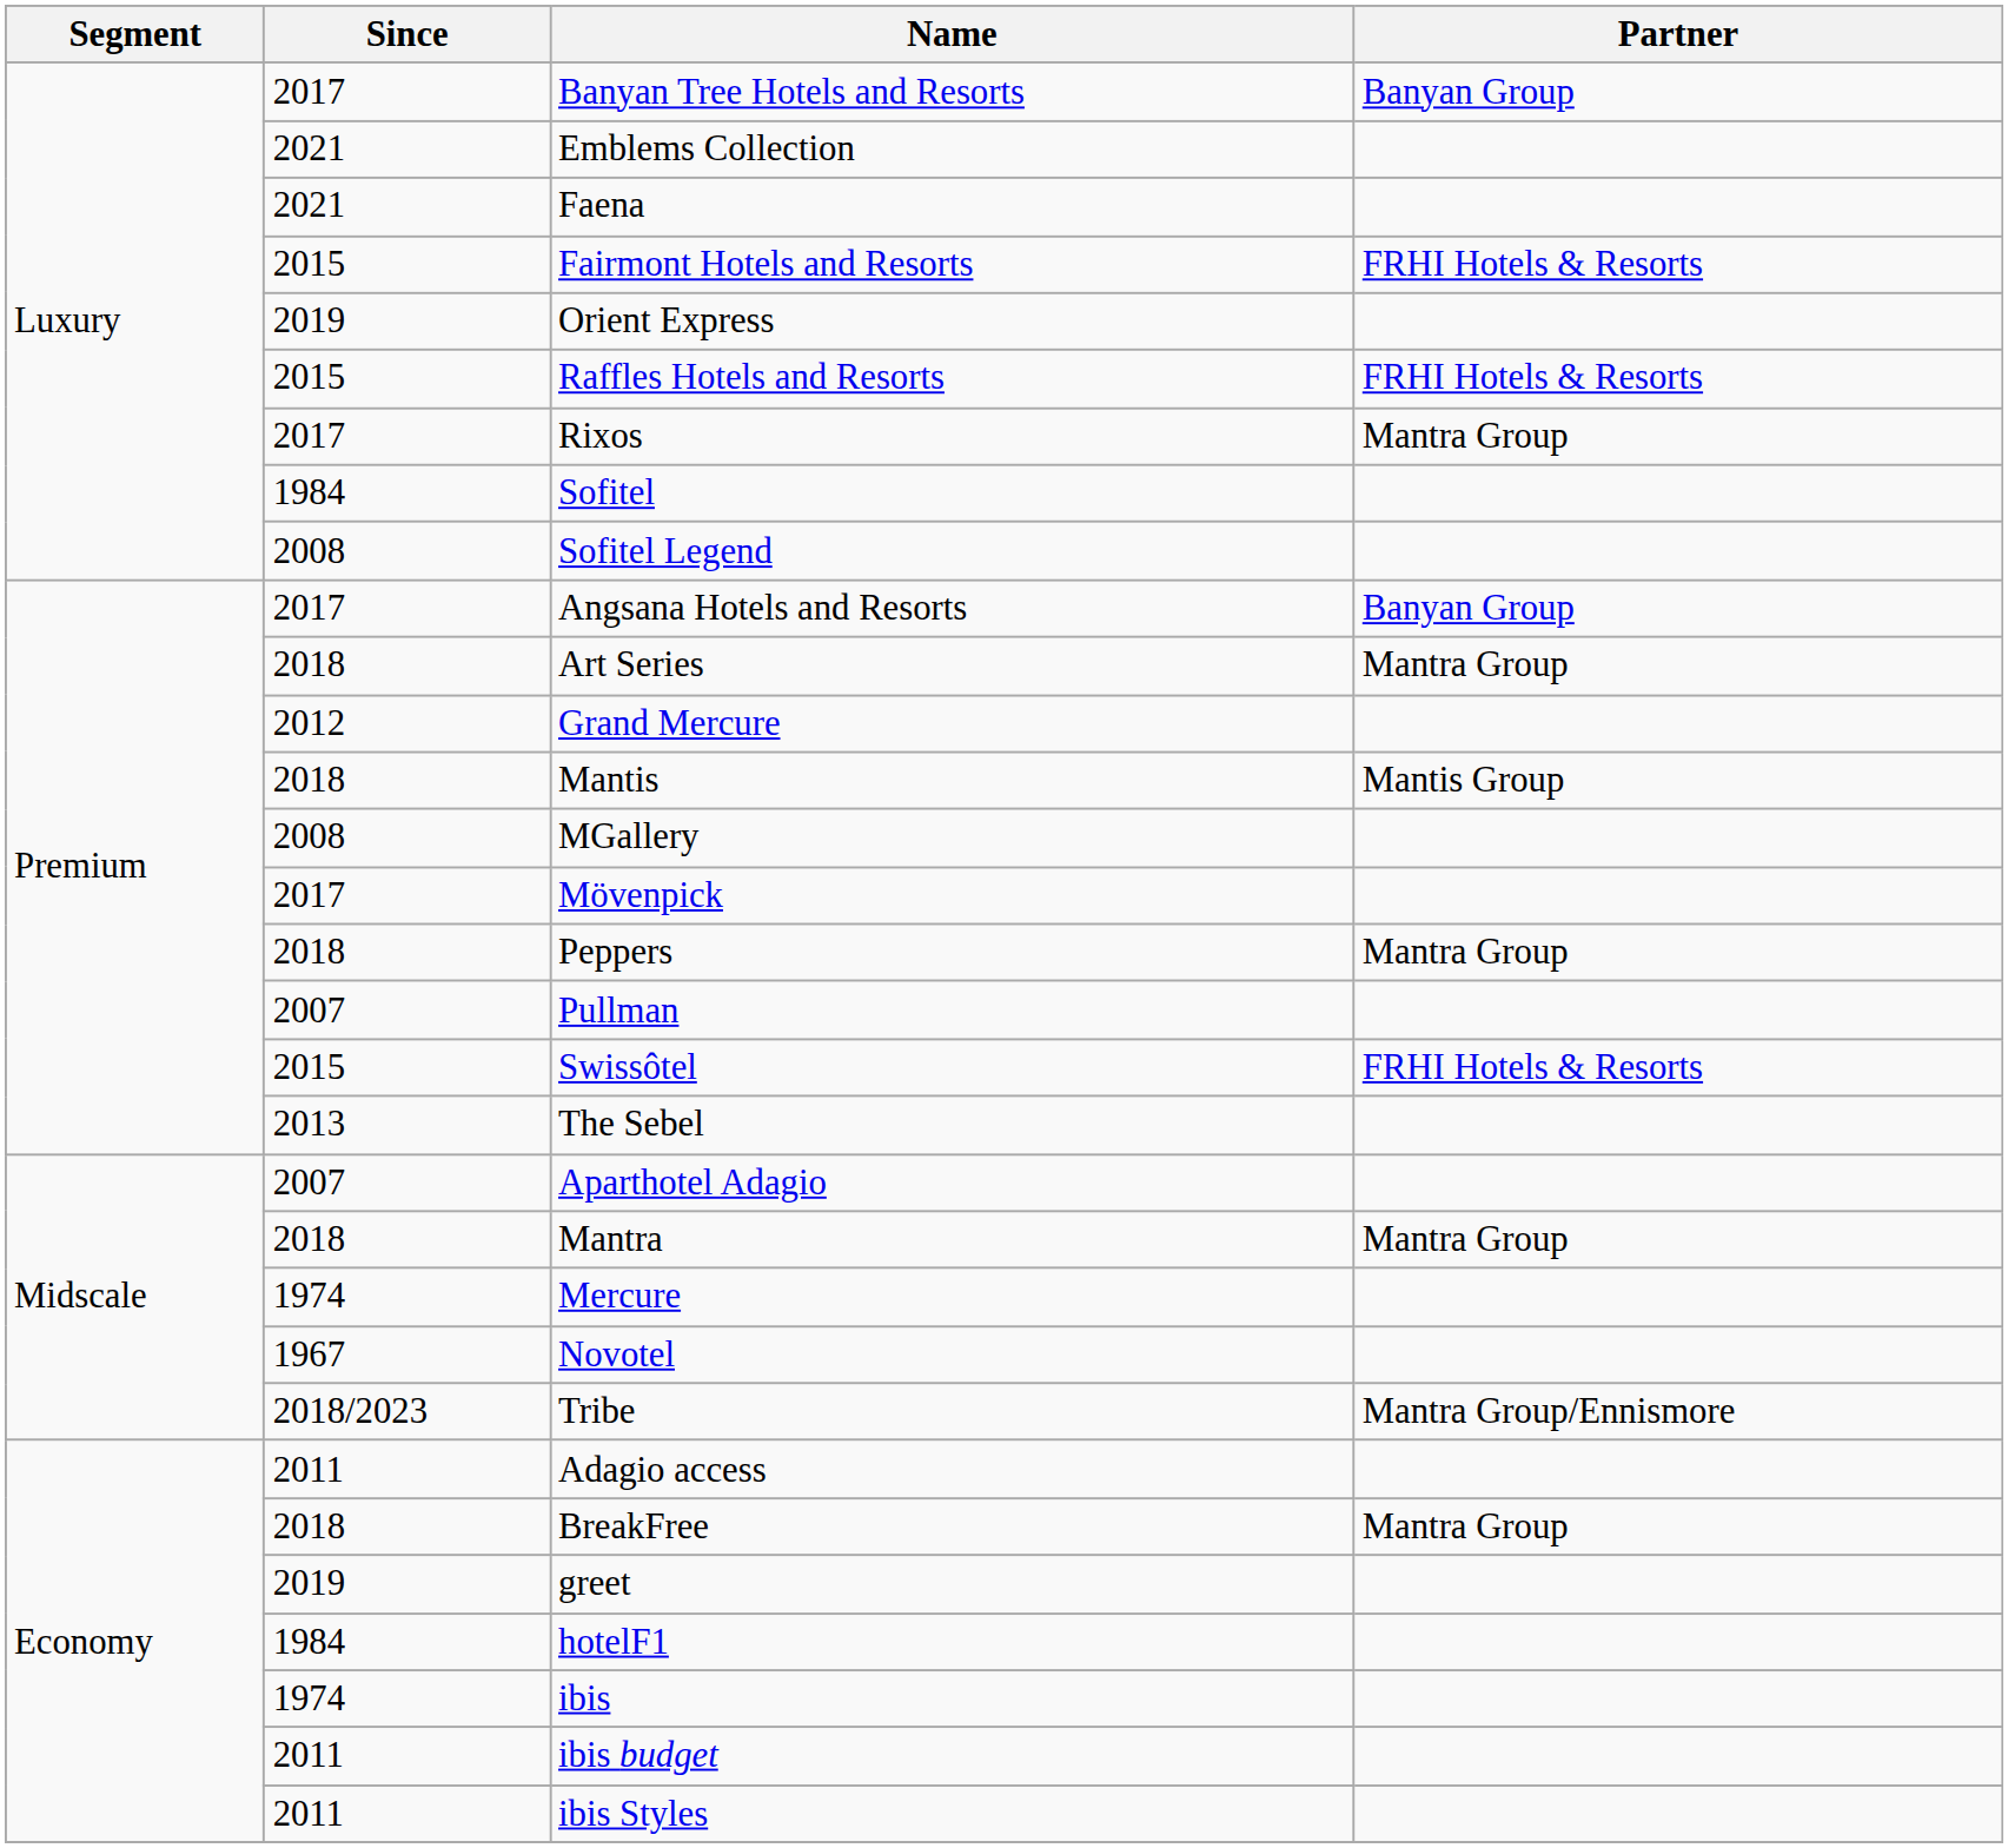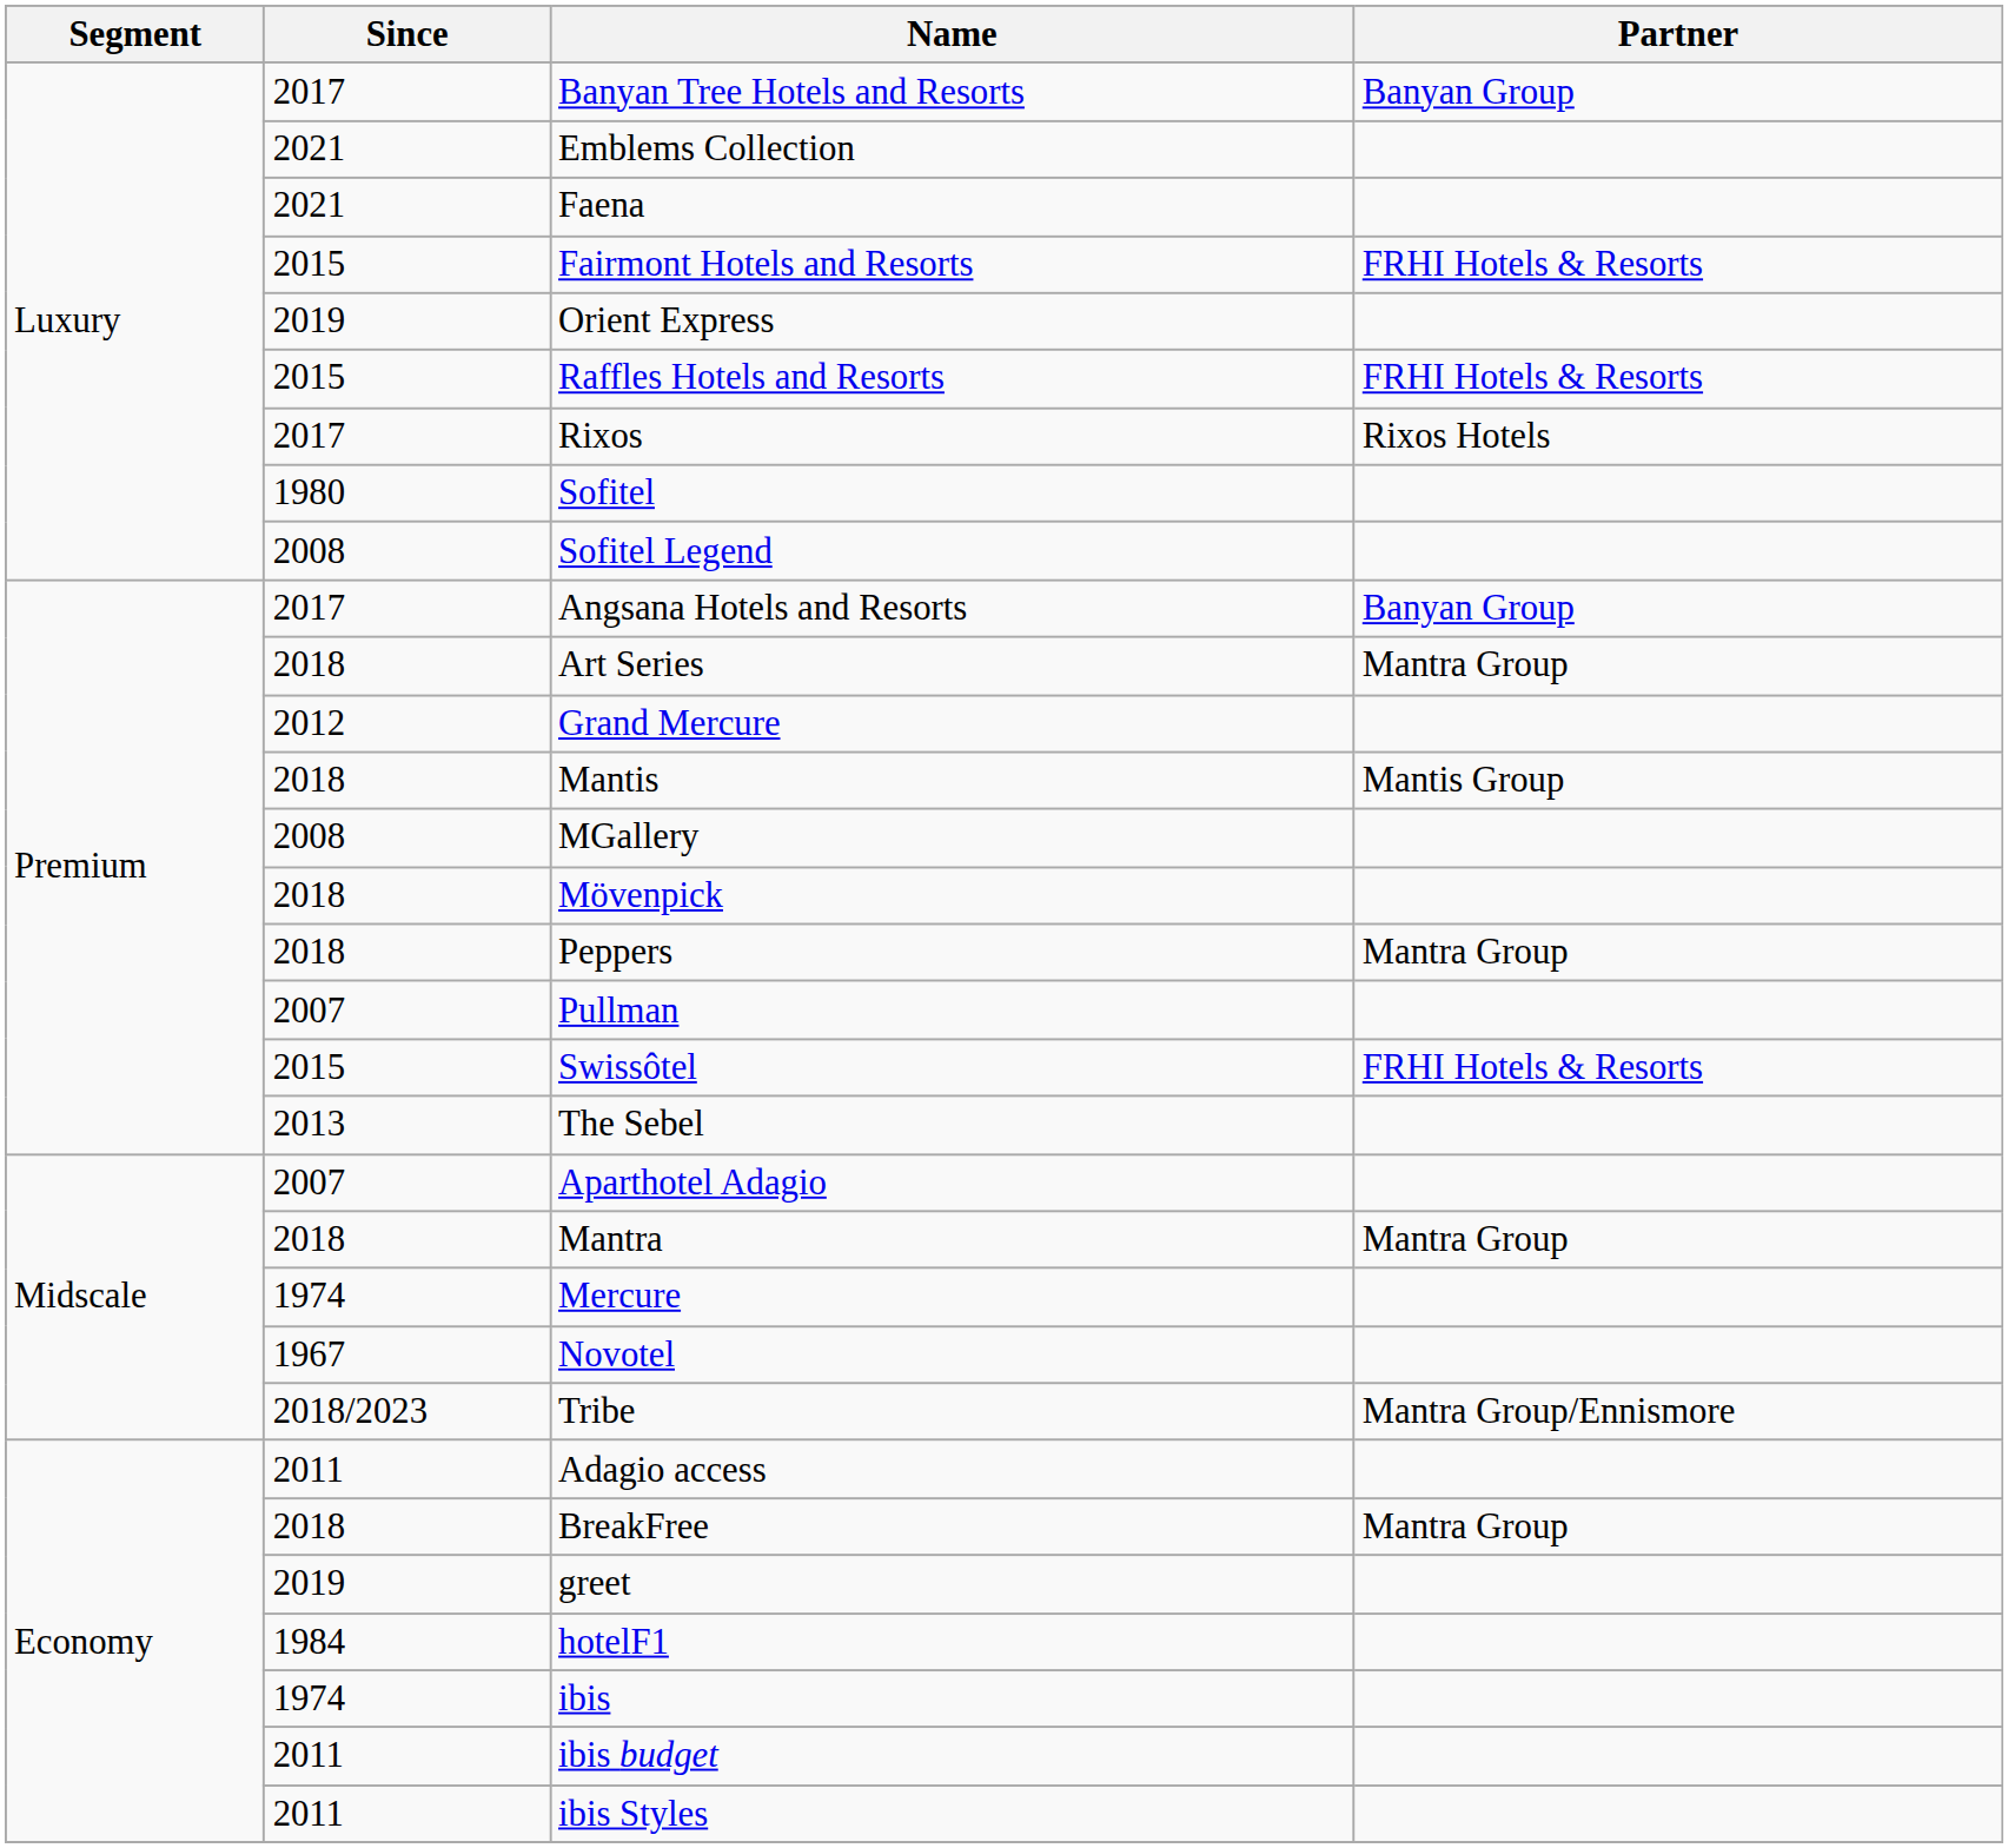Rixos | Partner: Mantra Group -> Rixos Hotels
Sofitel | Since: 1984 -> 1980
Mövenpick | Since: 2017 -> 2018
